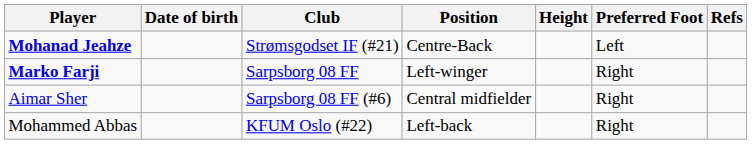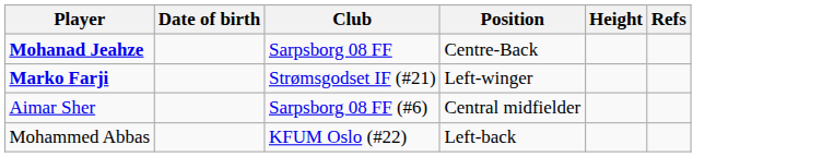- column: Preferred Foot | Left | Right | Right | Right
Mohanad Jeahze | Club: Strømsgodset IF (#21) -> Sarpsborg 08 FF
Marko Farji | Club: Sarpsborg 08 FF -> Strømsgodset IF (#21)
